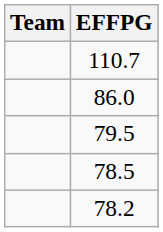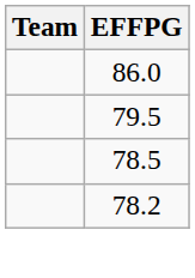- row: 110.7
